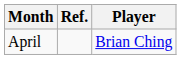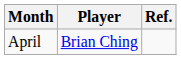columns swapped: Player <-> Ref.
